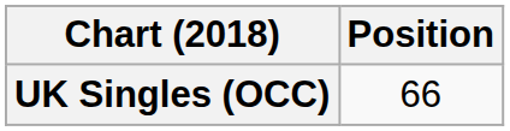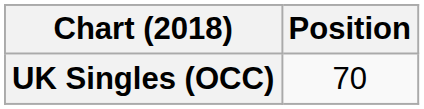UK Singles (OCC) | Position: 66 -> 70
